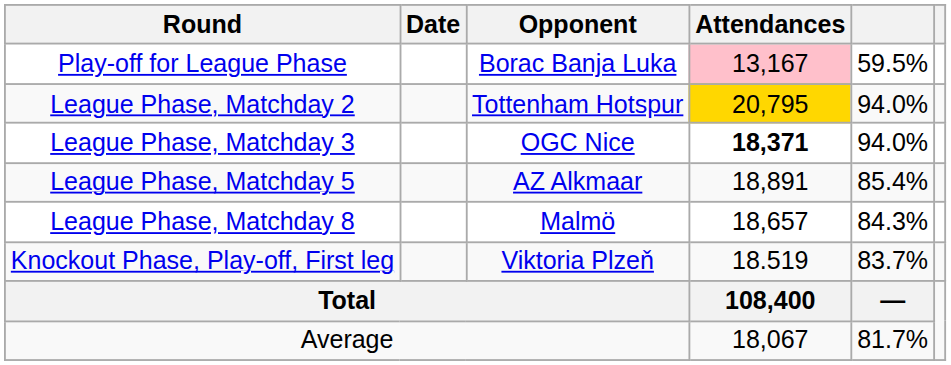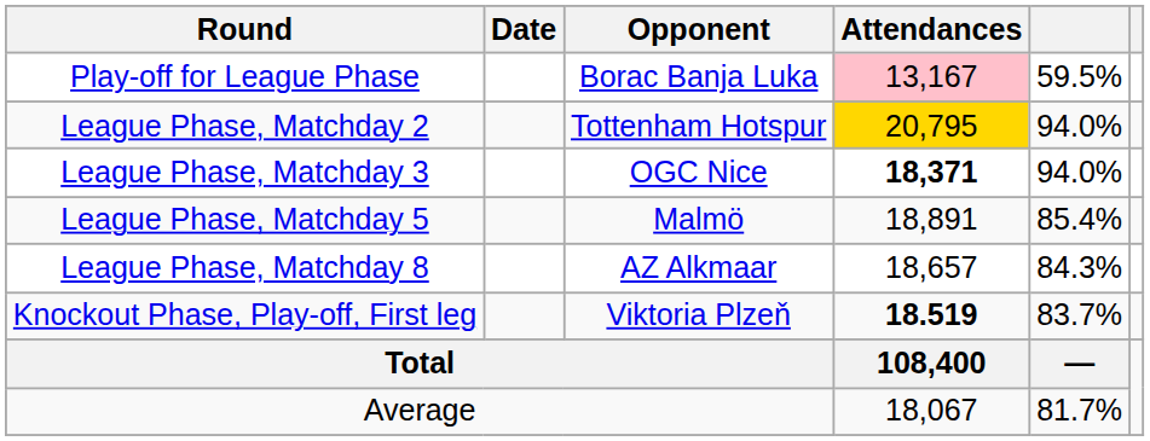League Phase, Matchday 5 | Opponent: AZ Alkmaar -> Malmö
League Phase, Matchday 8 | Opponent: Malmö -> AZ Alkmaar
Knockout Phase, Play-off, First leg | Attendances: normal -> bold
